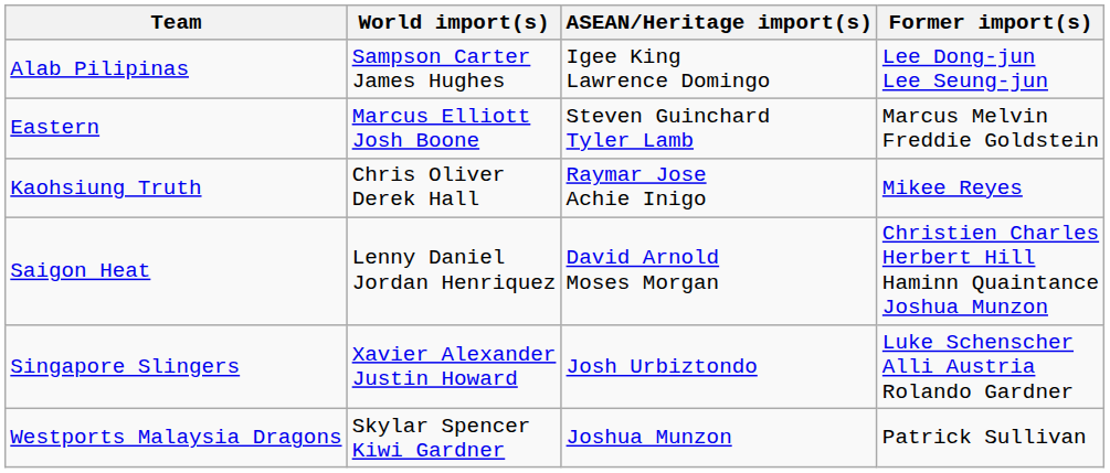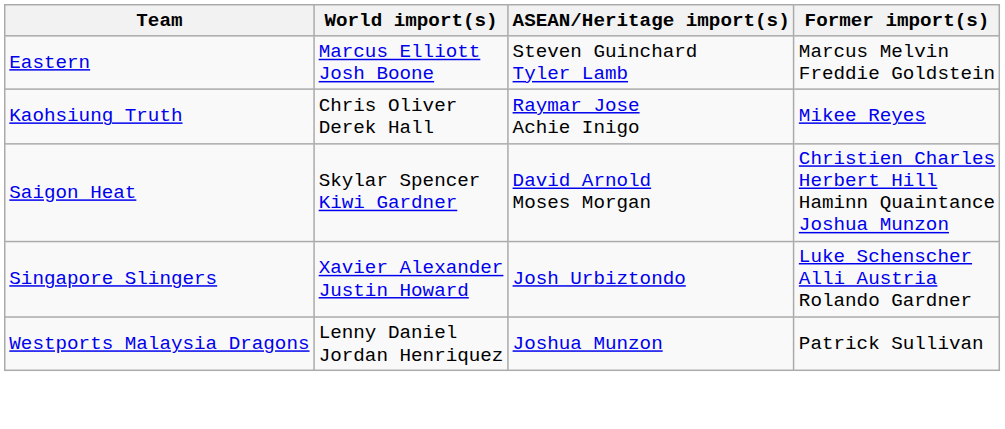- row: Alab Pilipinas | Sampson Carter James Hughes | Igee King Lawrence Domingo | Lee Dong-jun Lee Seung-jun
Saigon Heat | World import(s): Lenny Daniel Jordan Henriquez -> Skylar Spencer Kiwi Gardner
Westports Malaysia Dragons | World import(s): Skylar Spencer Kiwi Gardner -> Lenny Daniel Jordan Henriquez
